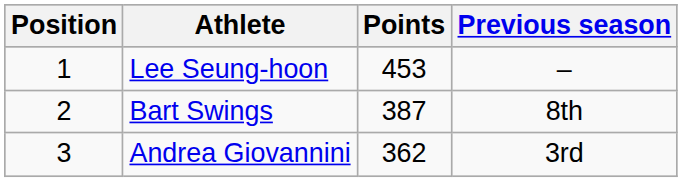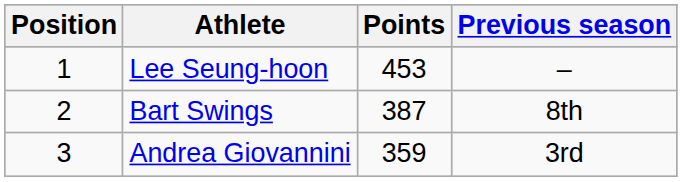Andrea Giovannini | Points: 362 -> 359
